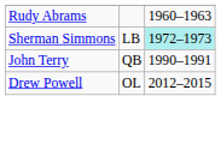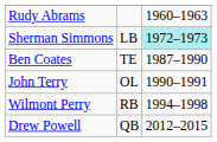+ row: Ben Coates | TE | 1987–1990
John Terry | column 2: QB -> OL
+ row: Wilmont Perry | RB | 1994–1998
Drew Powell | column 2: OL -> QB
